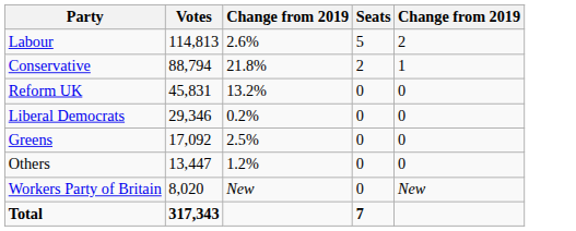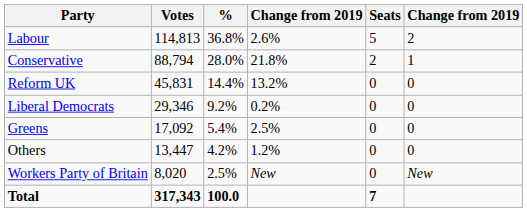+ column: % | 36.8% | 28.0% | 14.4% | 9.2% | 5.4% | 4.2% | 2.5% | 100.0
